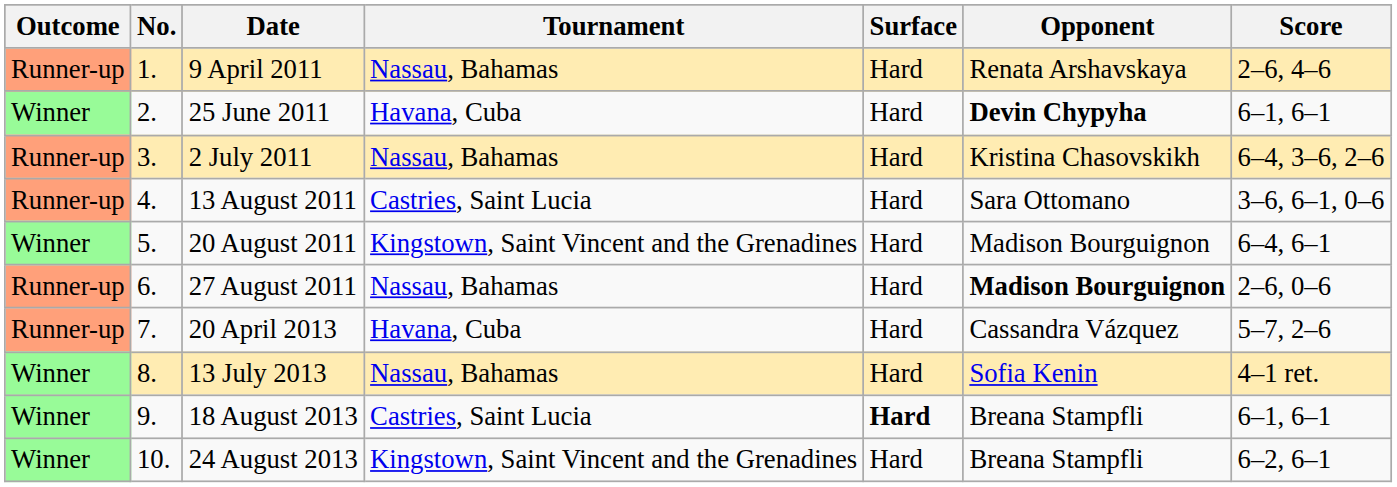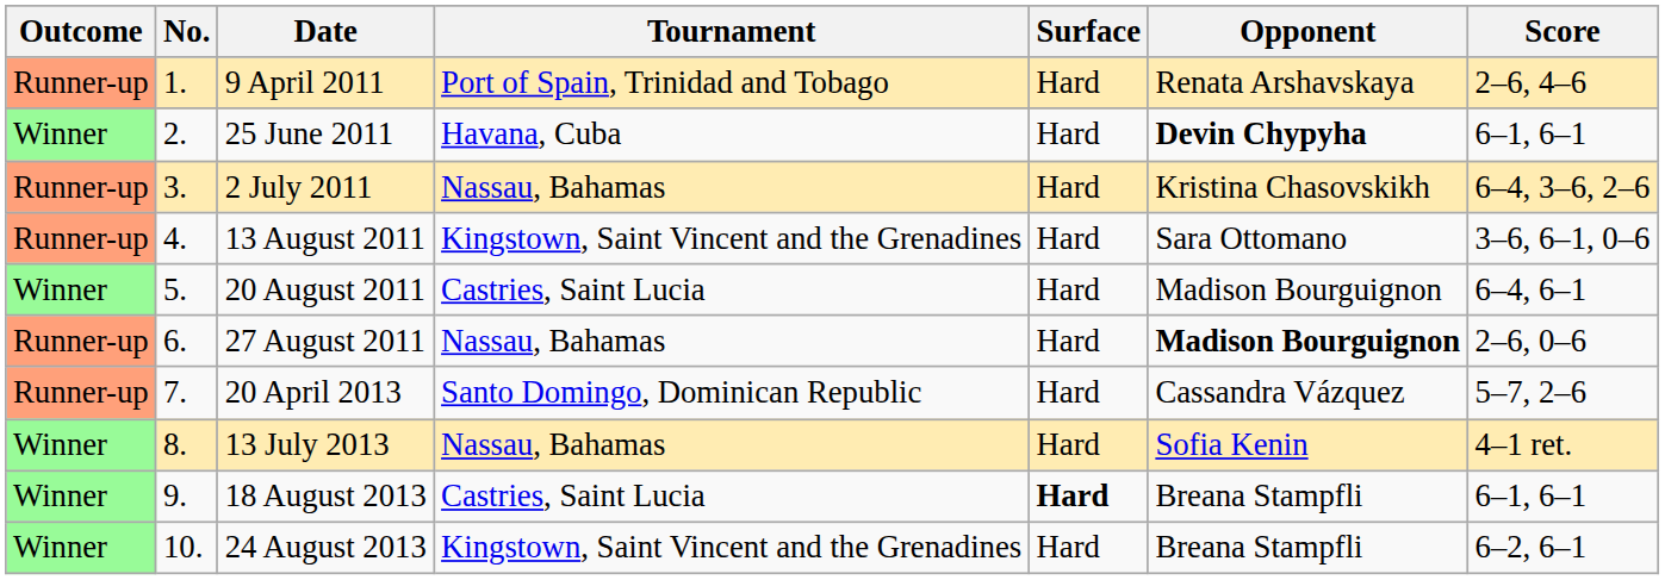9 April 2011 | Tournament: Nassau, Bahamas -> Port of Spain, Trinidad and Tobago
13 August 2011 | Tournament: Castries, Saint Lucia -> Kingstown, Saint Vincent and the Grenadines
20 August 2011 | Tournament: Kingstown, Saint Vincent and the Grenadines -> Castries, Saint Lucia
20 April 2013 | Tournament: Havana, Cuba -> Santo Domingo, Dominican Republic
